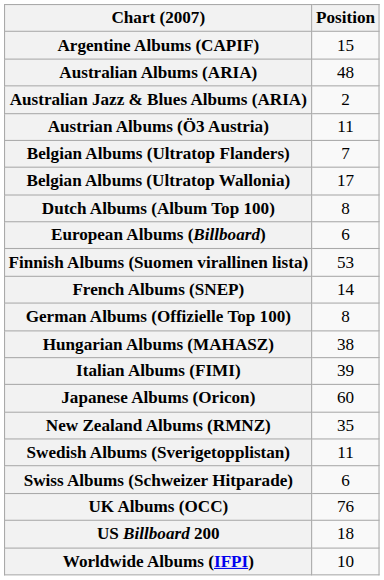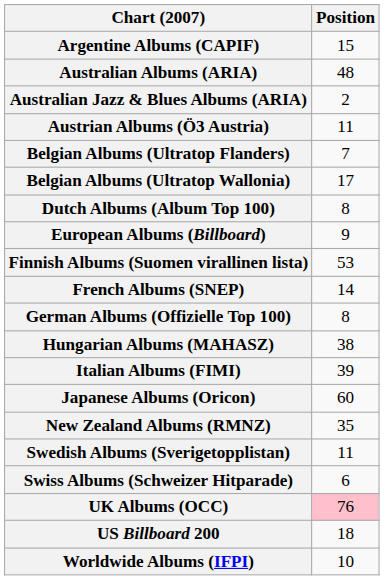European Albums (Billboard) | Position: 6 -> 9
UK Albums (OCC) | Position: no background -> pink background
